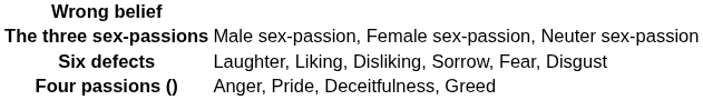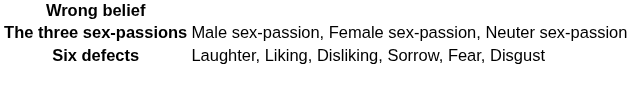- row: Four passions () | Anger, Pride, Deceitfulness, Greed
